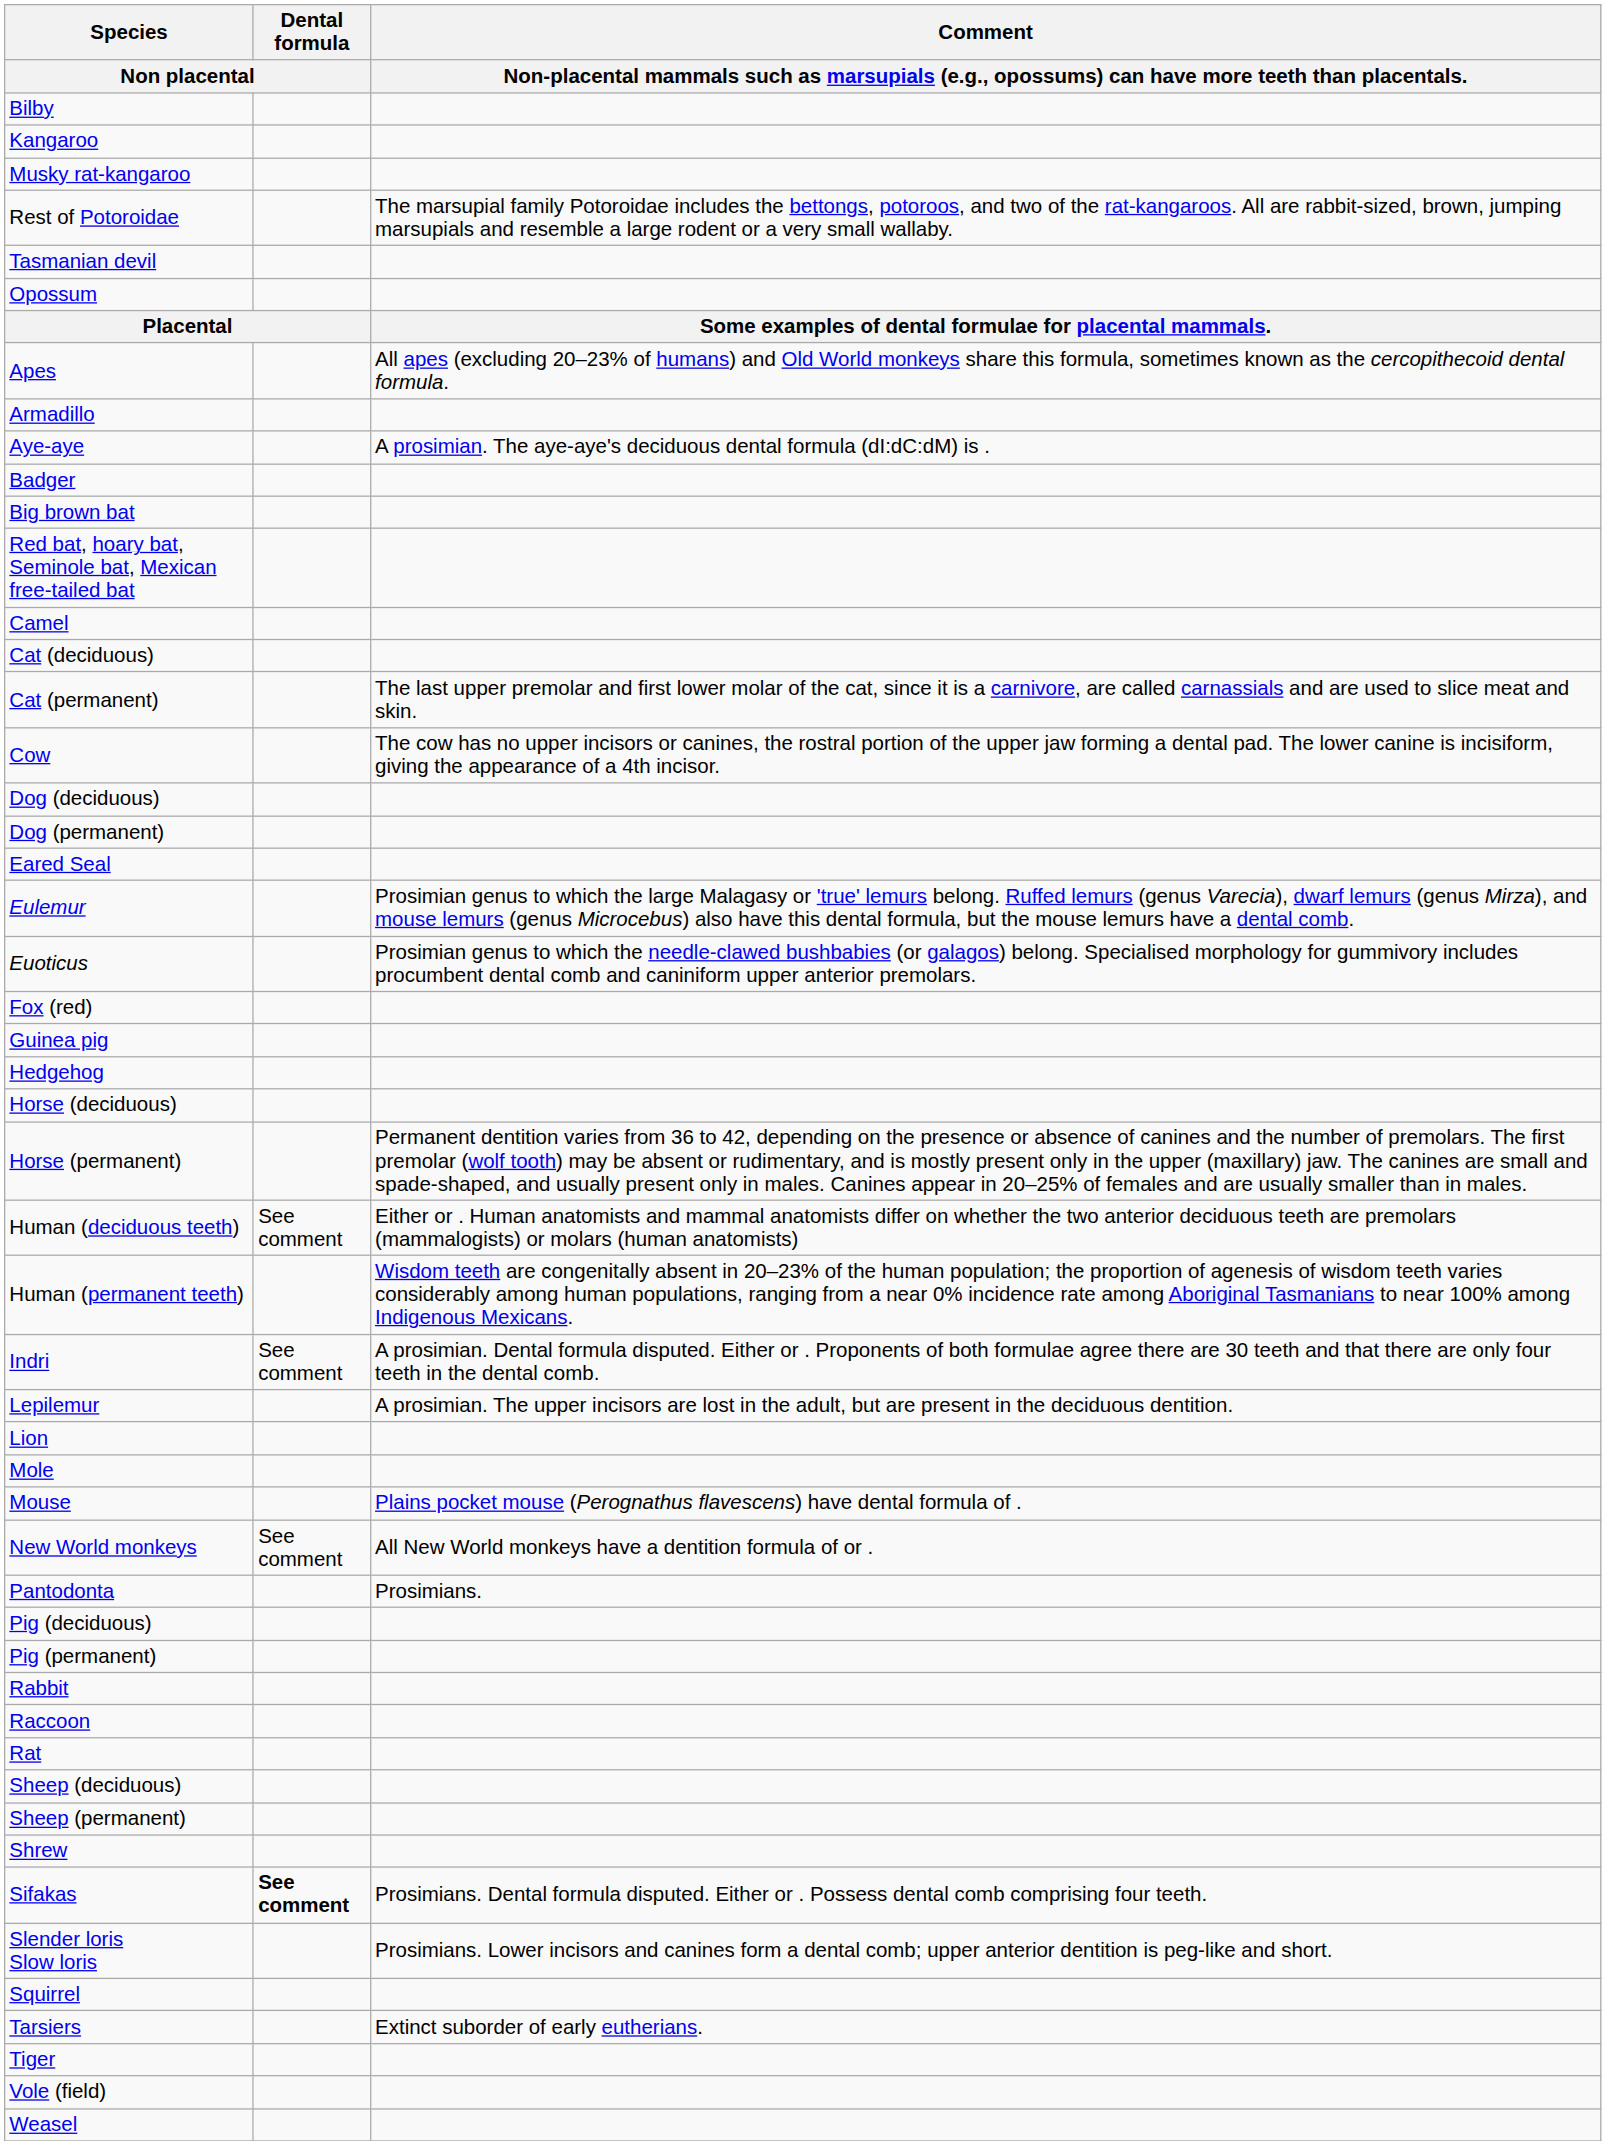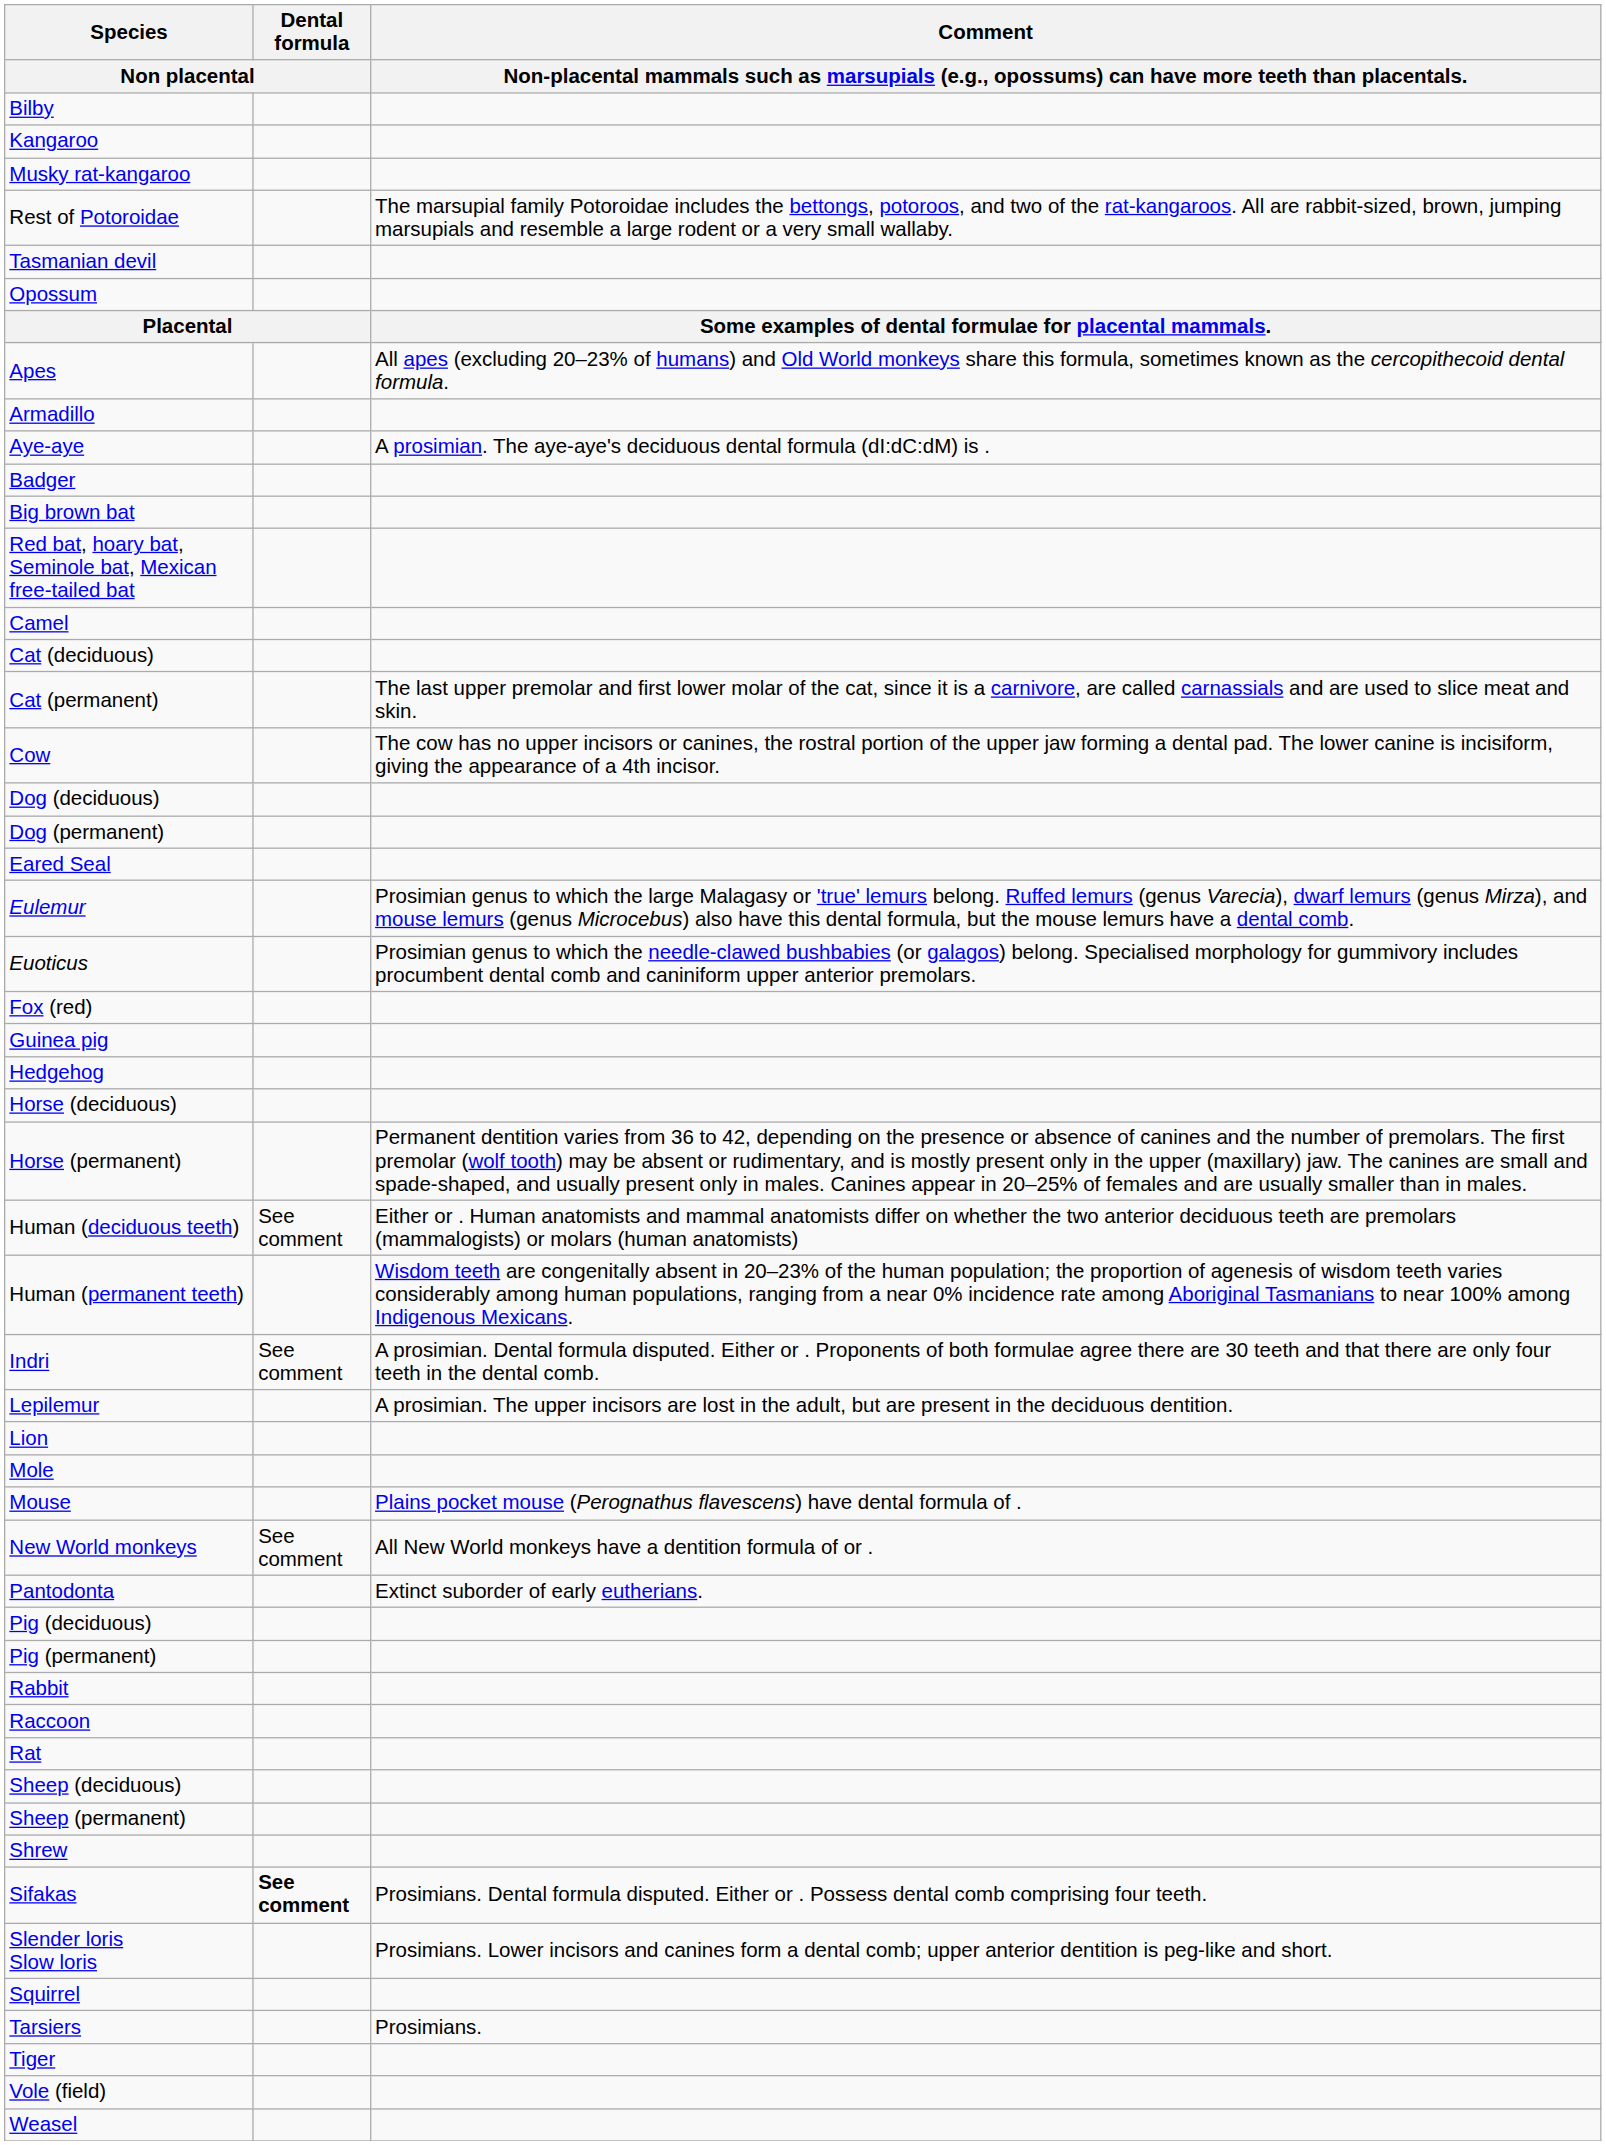Pantodonta | column 3: Prosimians. -> Extinct suborder of early eutherians.
Tarsiers | column 3: Extinct suborder of early eutherians. -> Prosimians.
